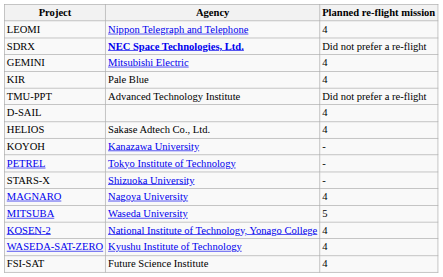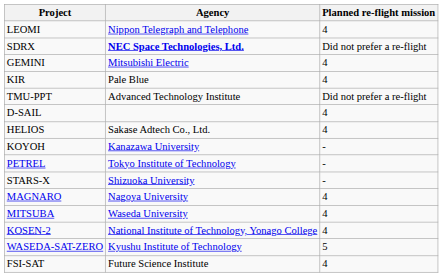MITSUBA | Planned re-flight mission: 5 -> 4
WASEDA-SAT-ZERO | Planned re-flight mission: 4 -> 5
